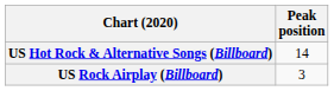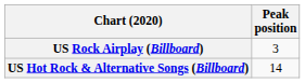rows swapped: US Hot Rock & Alternative Songs (Billboard) <-> US Rock Airplay (Billboard)
